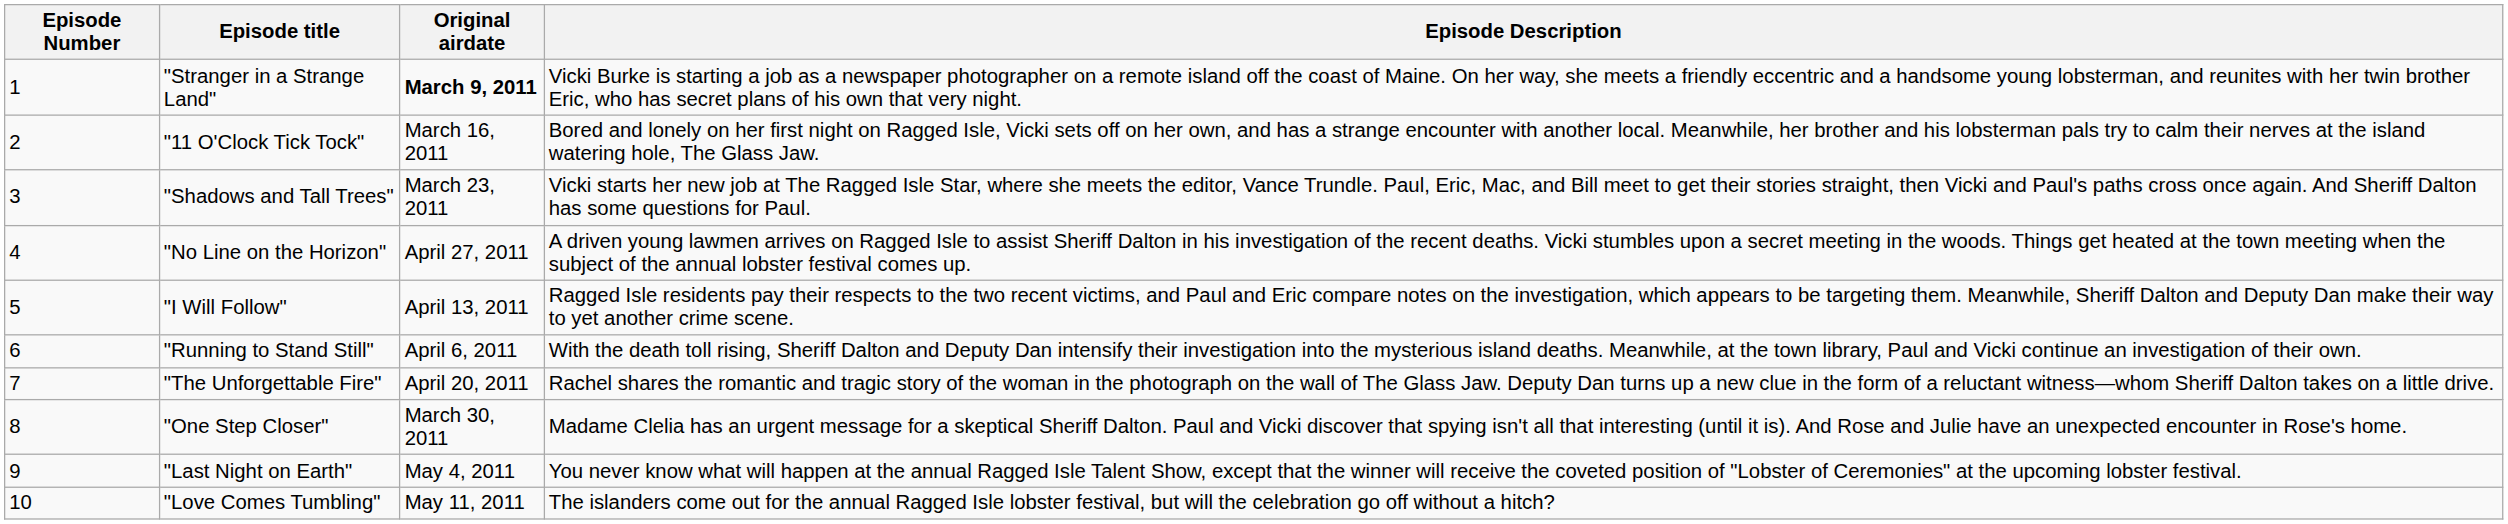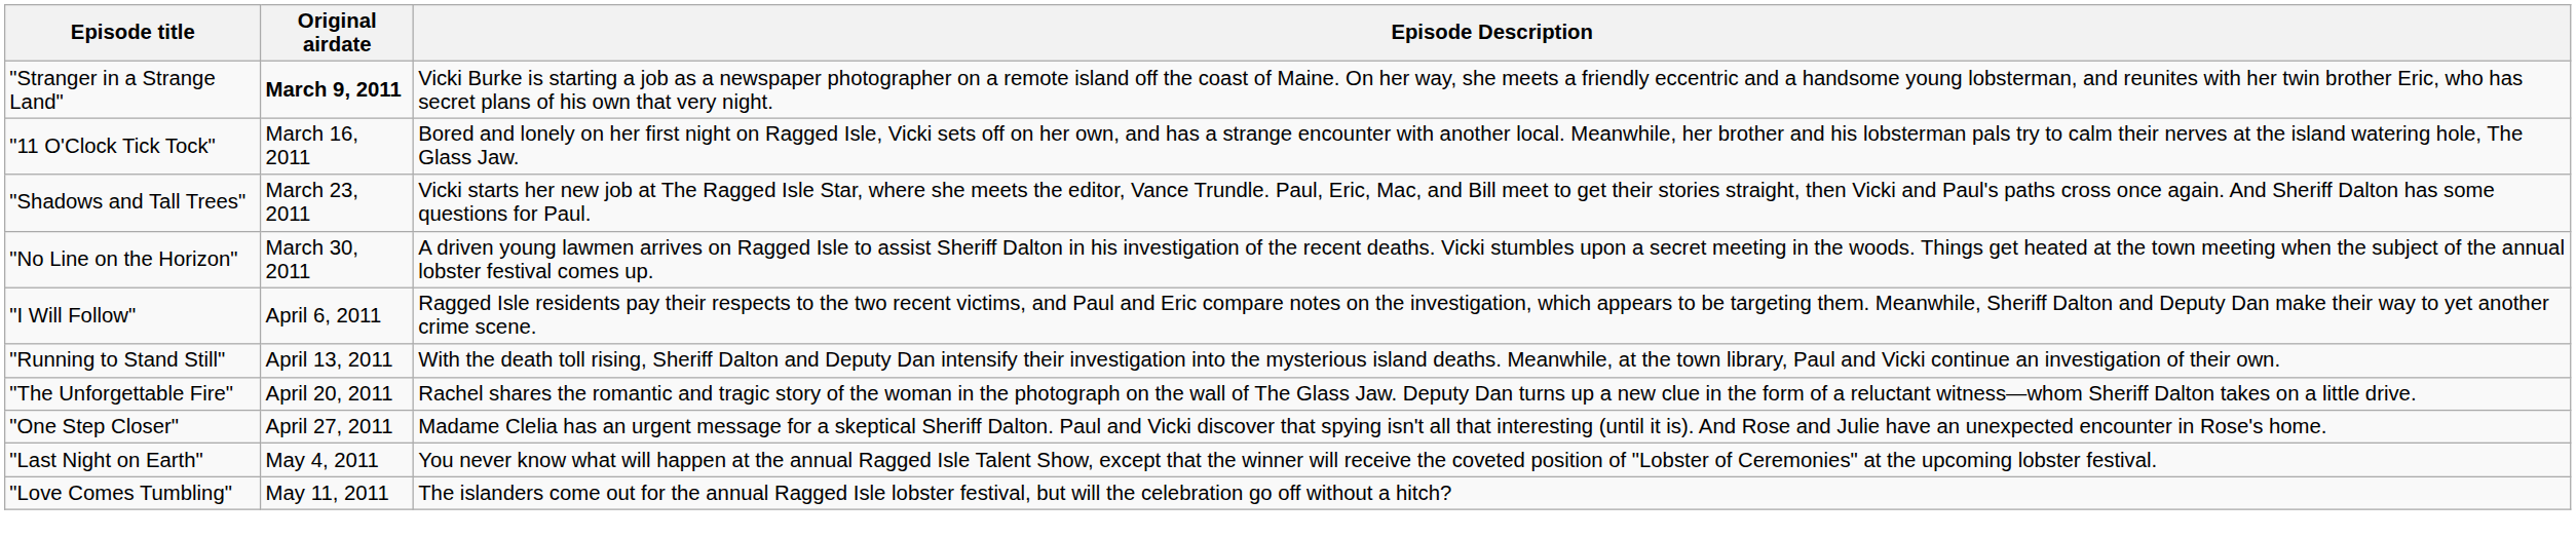- column: Episode Number | 1 | 2 | 3 | 4 | 5 | 6 | 7 | 8 | 9 | 10
"No Line on the Horizon" | Original airdate: April 27, 2011 -> March 30, 2011
"I Will Follow" | Original airdate: April 13, 2011 -> April 6, 2011
"Running to Stand Still" | Original airdate: April 6, 2011 -> April 13, 2011
"One Step Closer" | Original airdate: March 30, 2011 -> April 27, 2011
